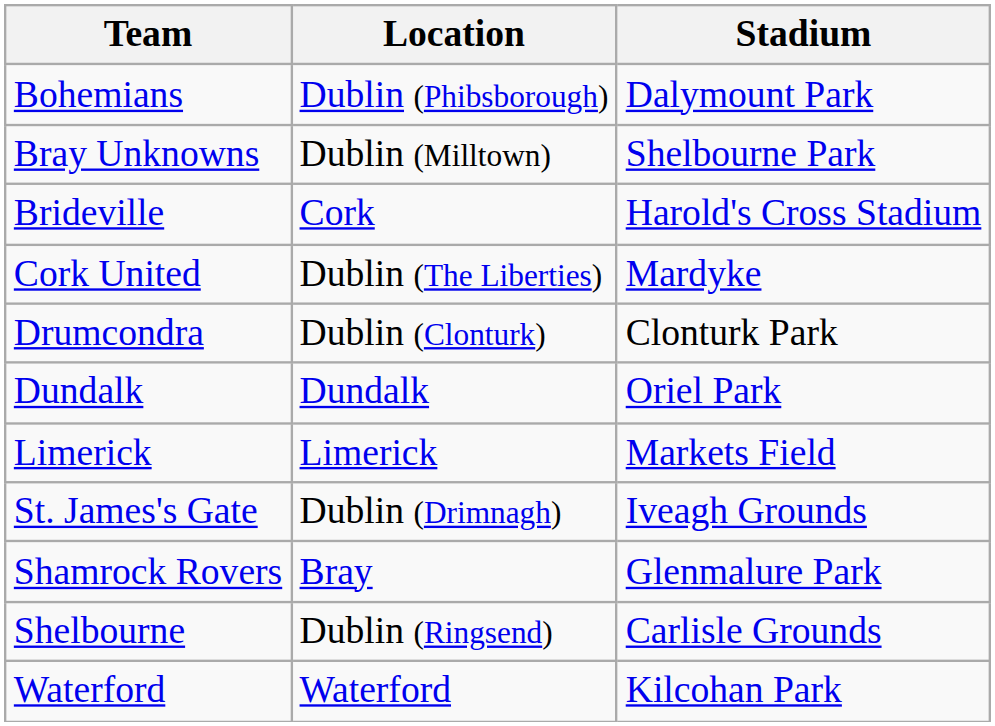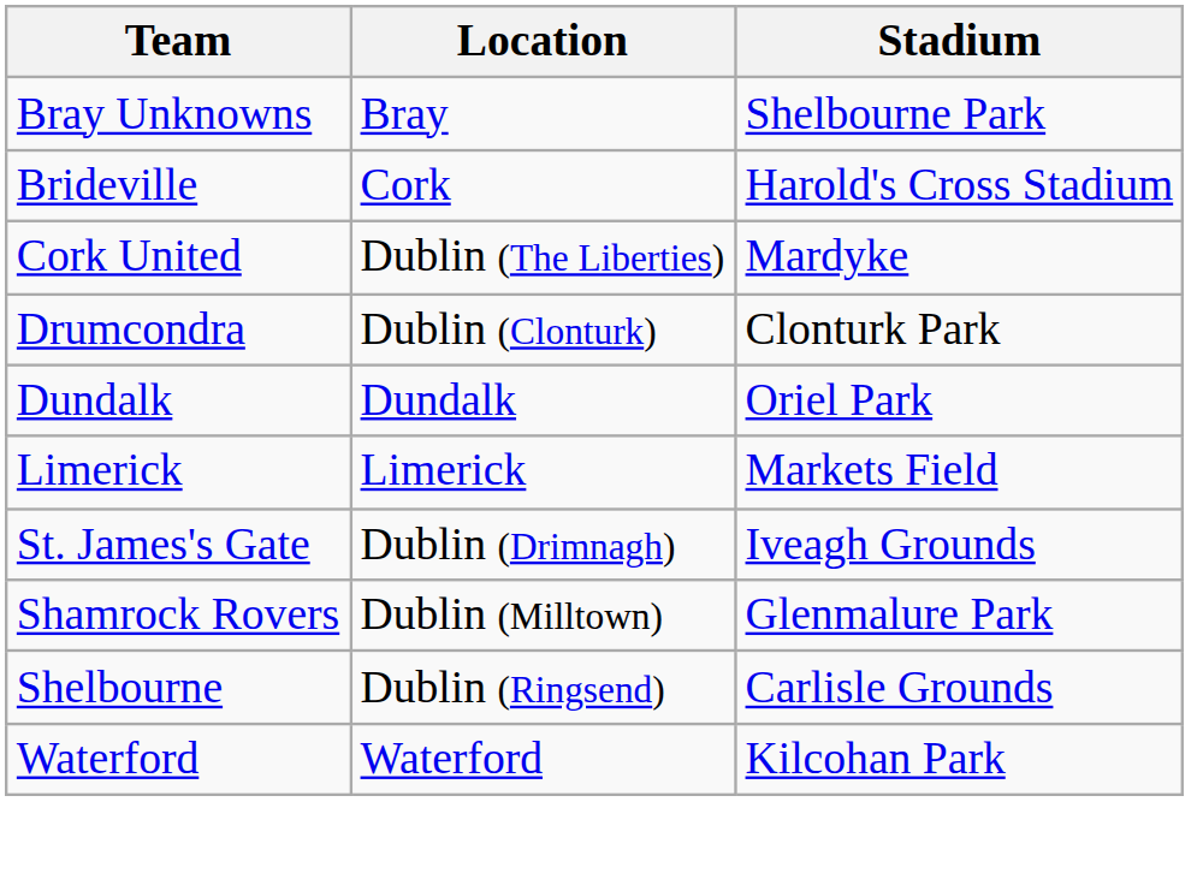- row: Bohemians | Dublin (Phibsborough) | Dalymount Park
Bray Unknowns | Location: Dublin (Milltown) -> Bray
Shamrock Rovers | Location: Bray -> Dublin (Milltown)
